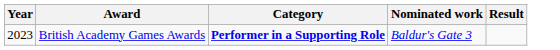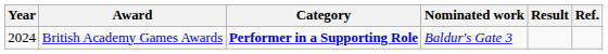+ column: Ref.
British Academy Games Awards | Year: 2023 -> 2024
